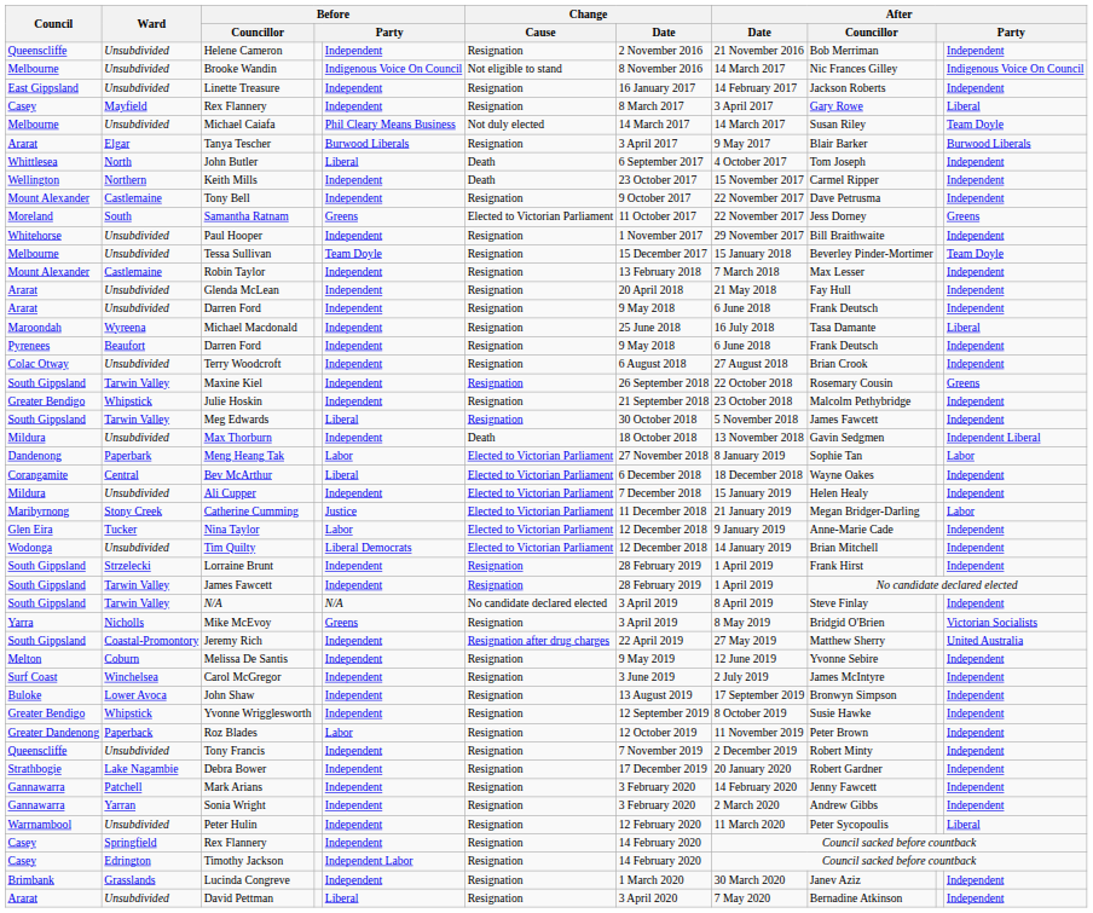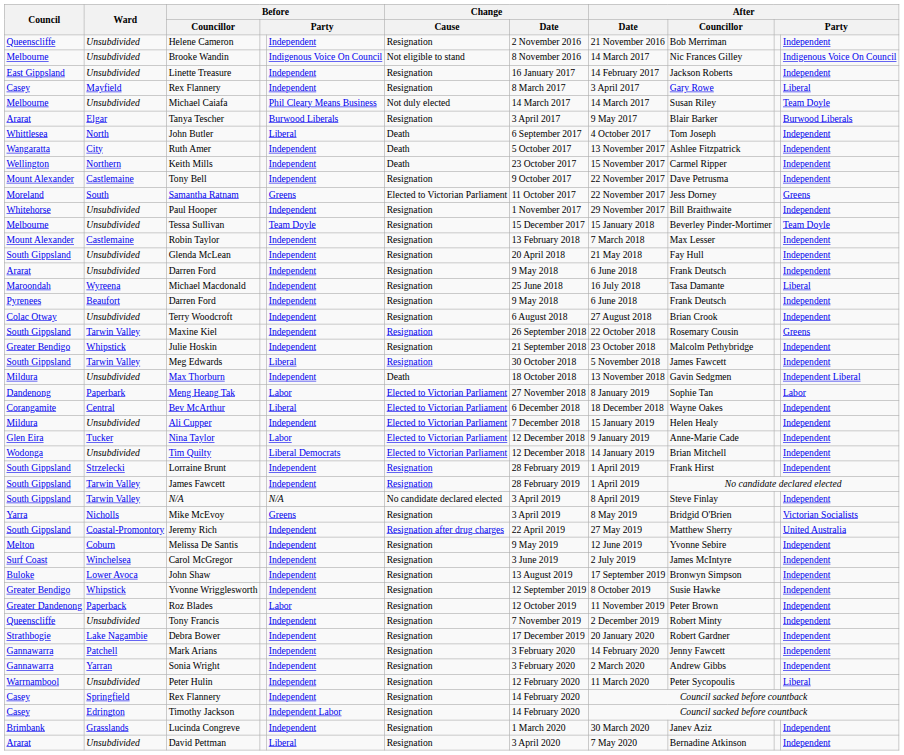+ row: Wangaratta | City | Ruth Amer | Independent | Death | 5 October 2017 | 13 November 2017 | Ashlee Fitzpatrick | Independent
Glenda McLean | Council: Ararat -> South Gippsland
- row: Maribyrnong | Stony Creek | Catherine Cumming | Justice | Elected to Victorian Parliament | 11 December 2018 | 21 January 2019 | Megan Bridger-Darling | Labor
